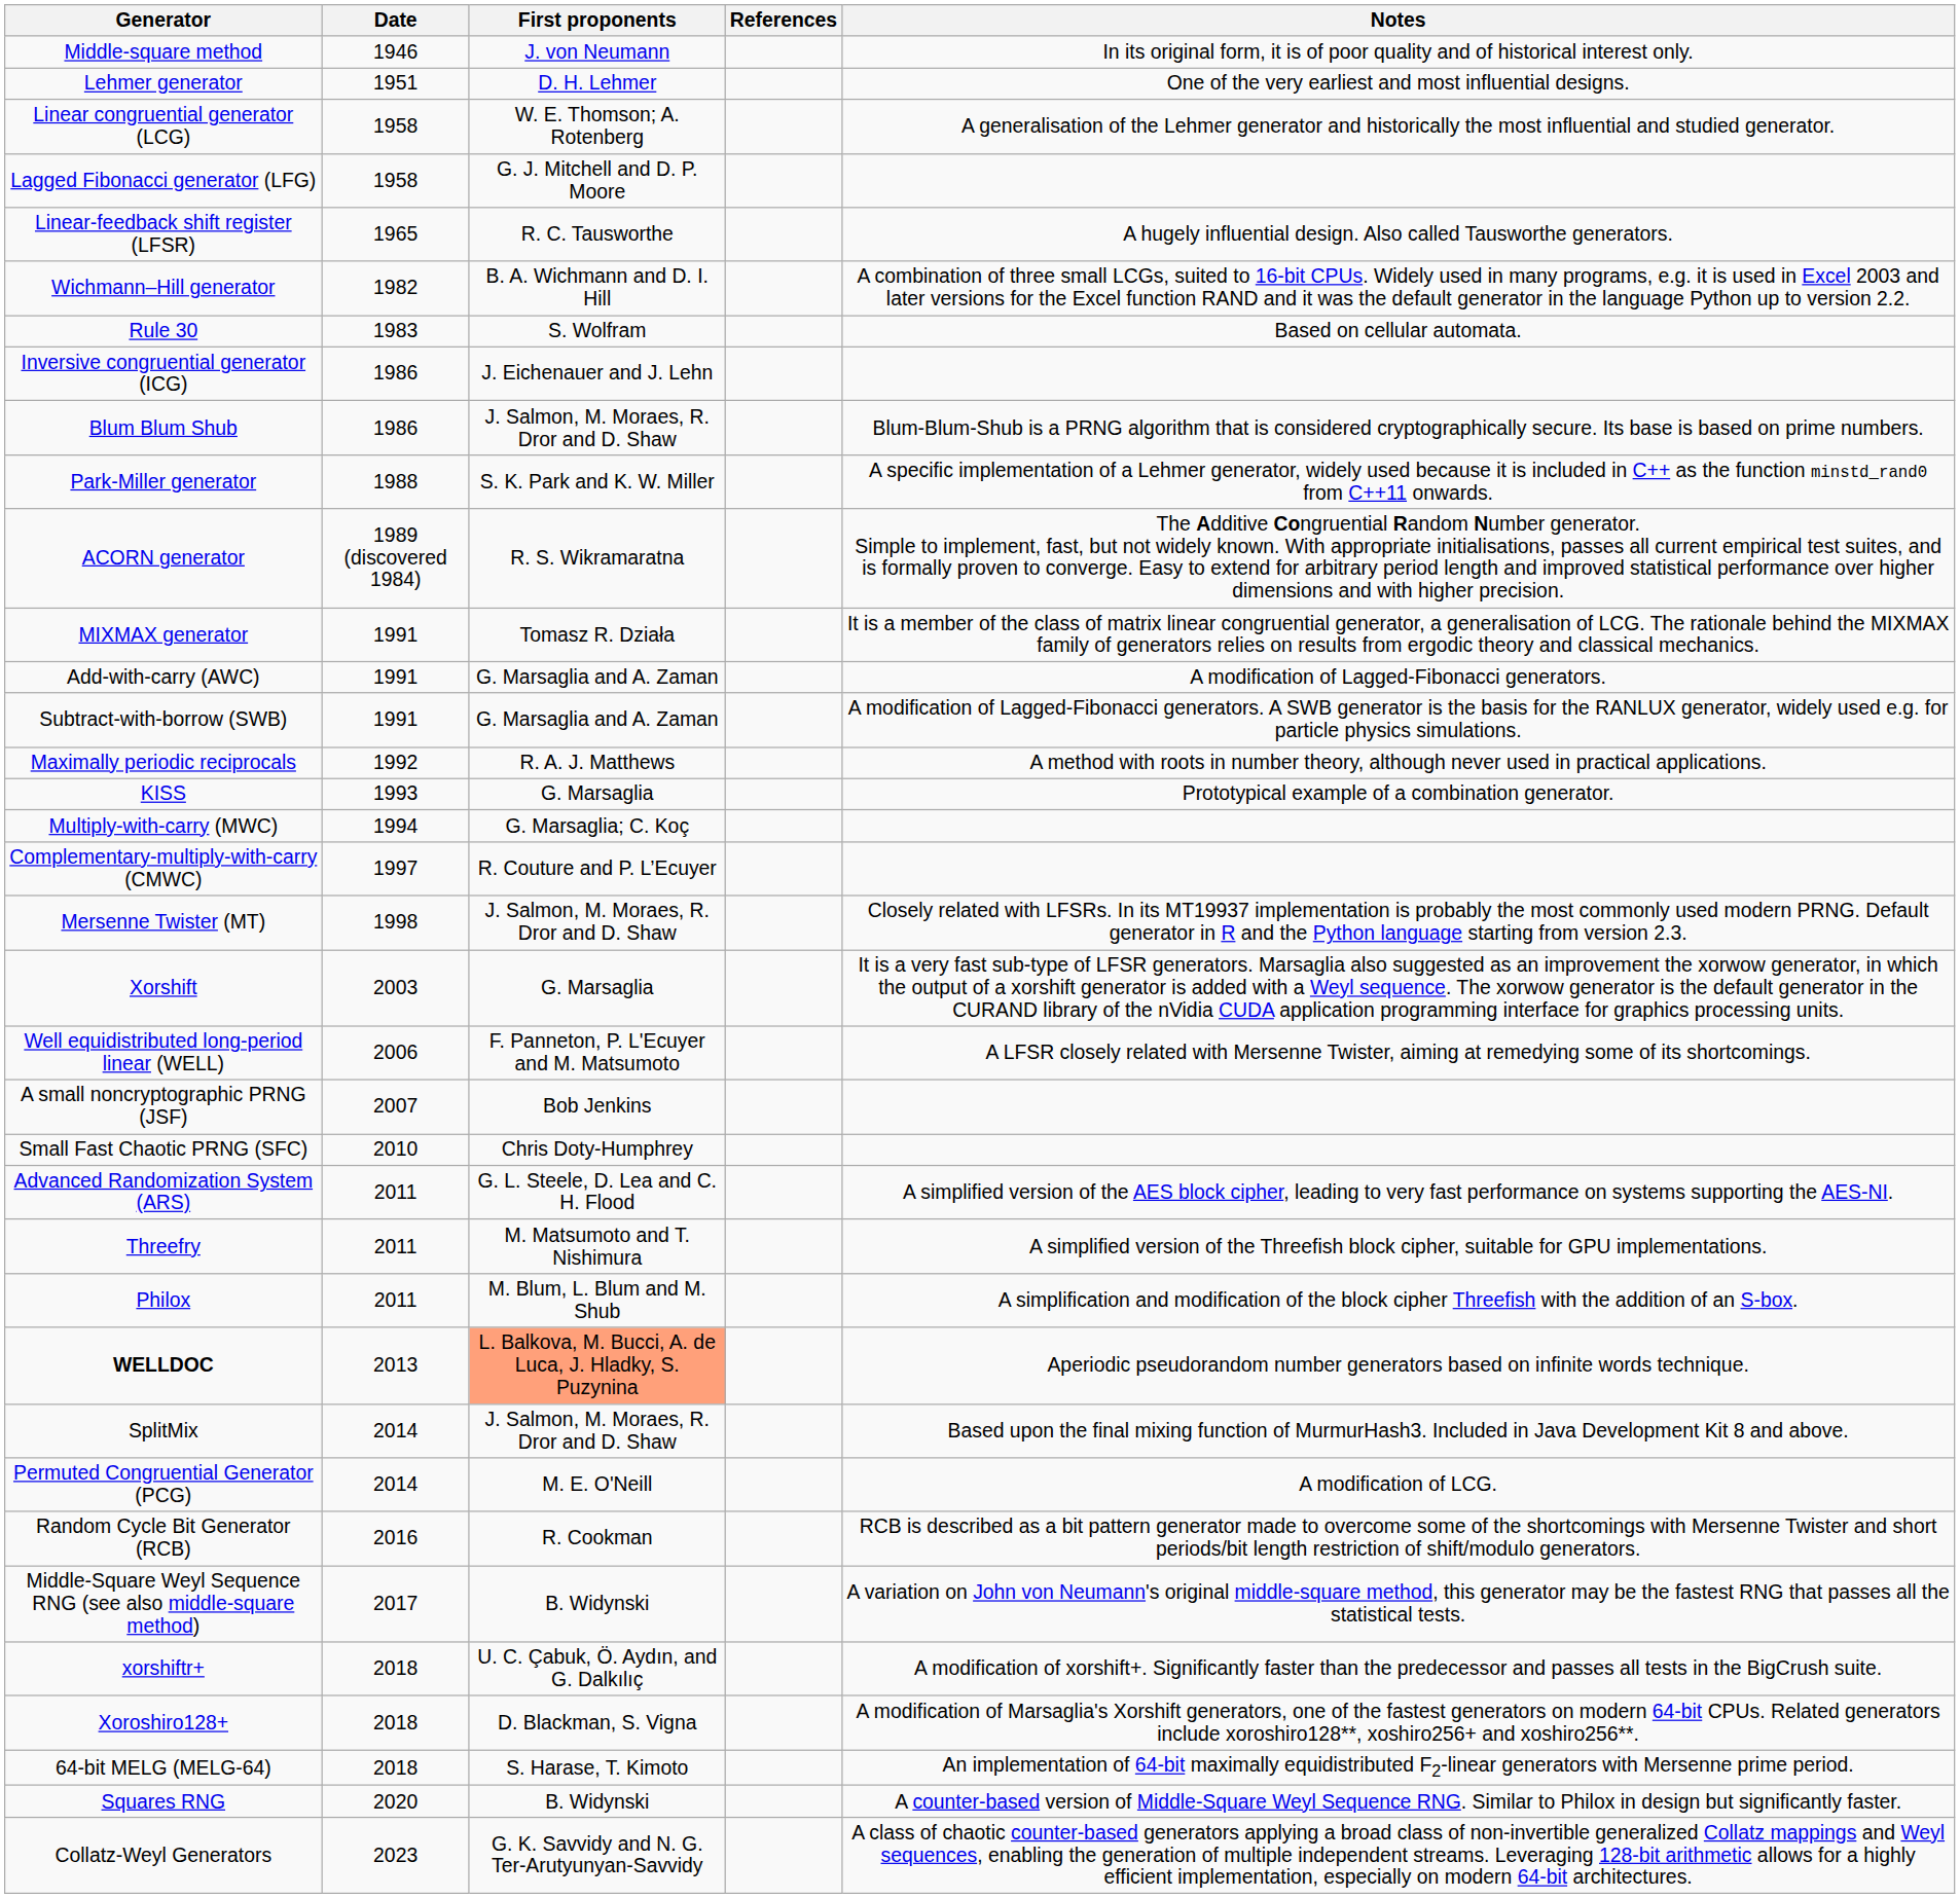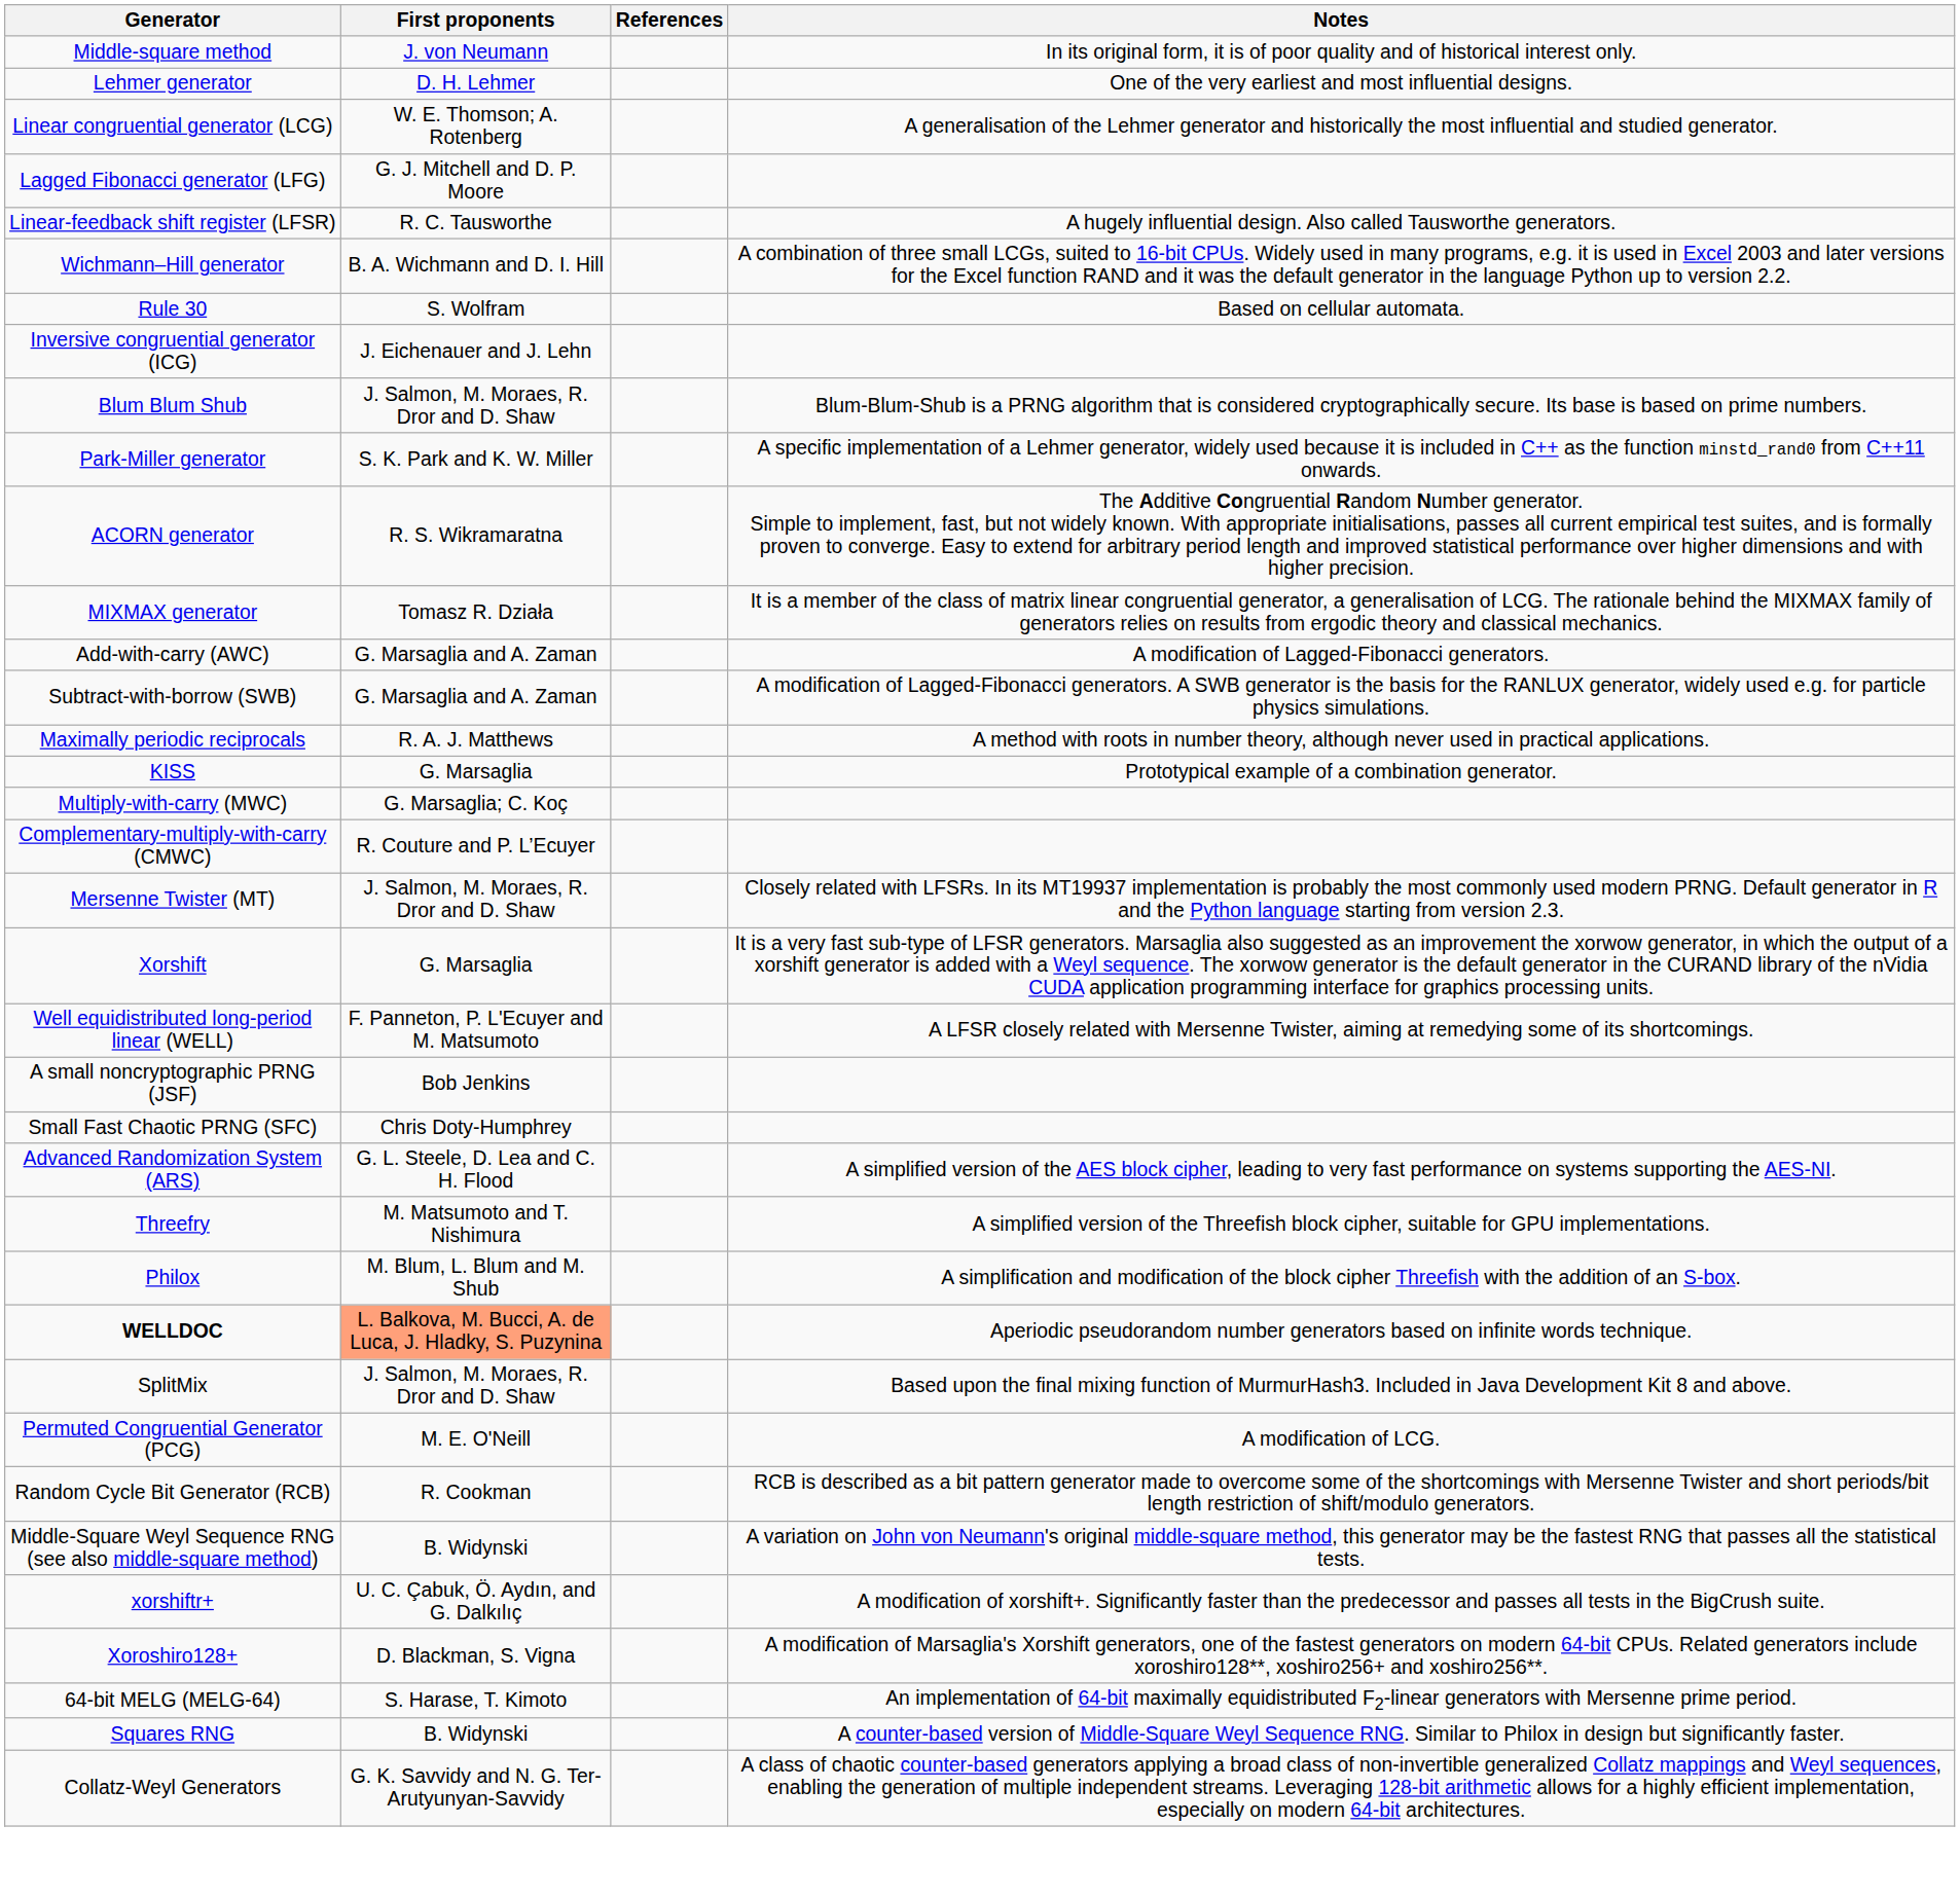- column: Date | 1946 | 1951 | 1958 | 1958 | 1965 | 1982 | 1983 | 1986 | 1986 | 1988 | 1989 (discovered 1984) | 1991 | 1991 | 1991 | 1992 | 1993 | 1994 | 1997 | 1998 | 2003 | 2006 | 2007 | 2010 | 2011 | 2011 | 2011 | 2013 | 2014 | 2014 | 2016 | 2017 | 2018 | 2018 | 2018 | 2020 | 2023
